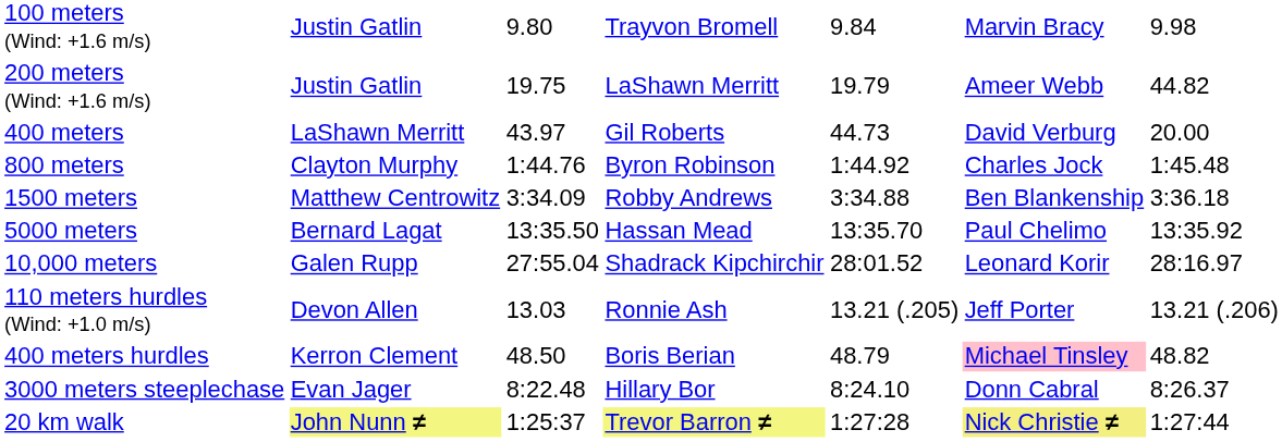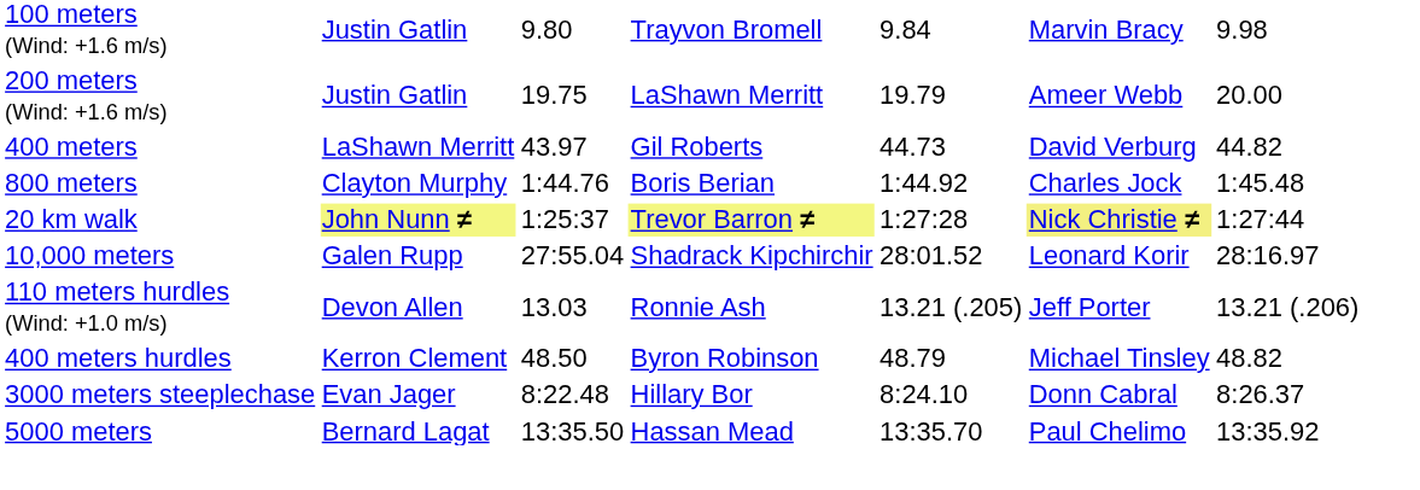200 meters (Wind: +1.6 m/s) | column 7: 44.82 -> 20.00
400 meters | column 7: 20.00 -> 44.82
800 meters | column 4: Byron Robinson -> Boris Berian
- row: 1500 meters | Matthew Centrowitz | 3:34.09 | Robby Andrews | 3:34.88 | Ben Blankenship | 3:36.18
rows swapped: 5000 meters <-> 20 km walk
400 meters hurdles | column 4: Boris Berian -> Byron Robinson
400 meters hurdles | column 6: pink background -> no background
